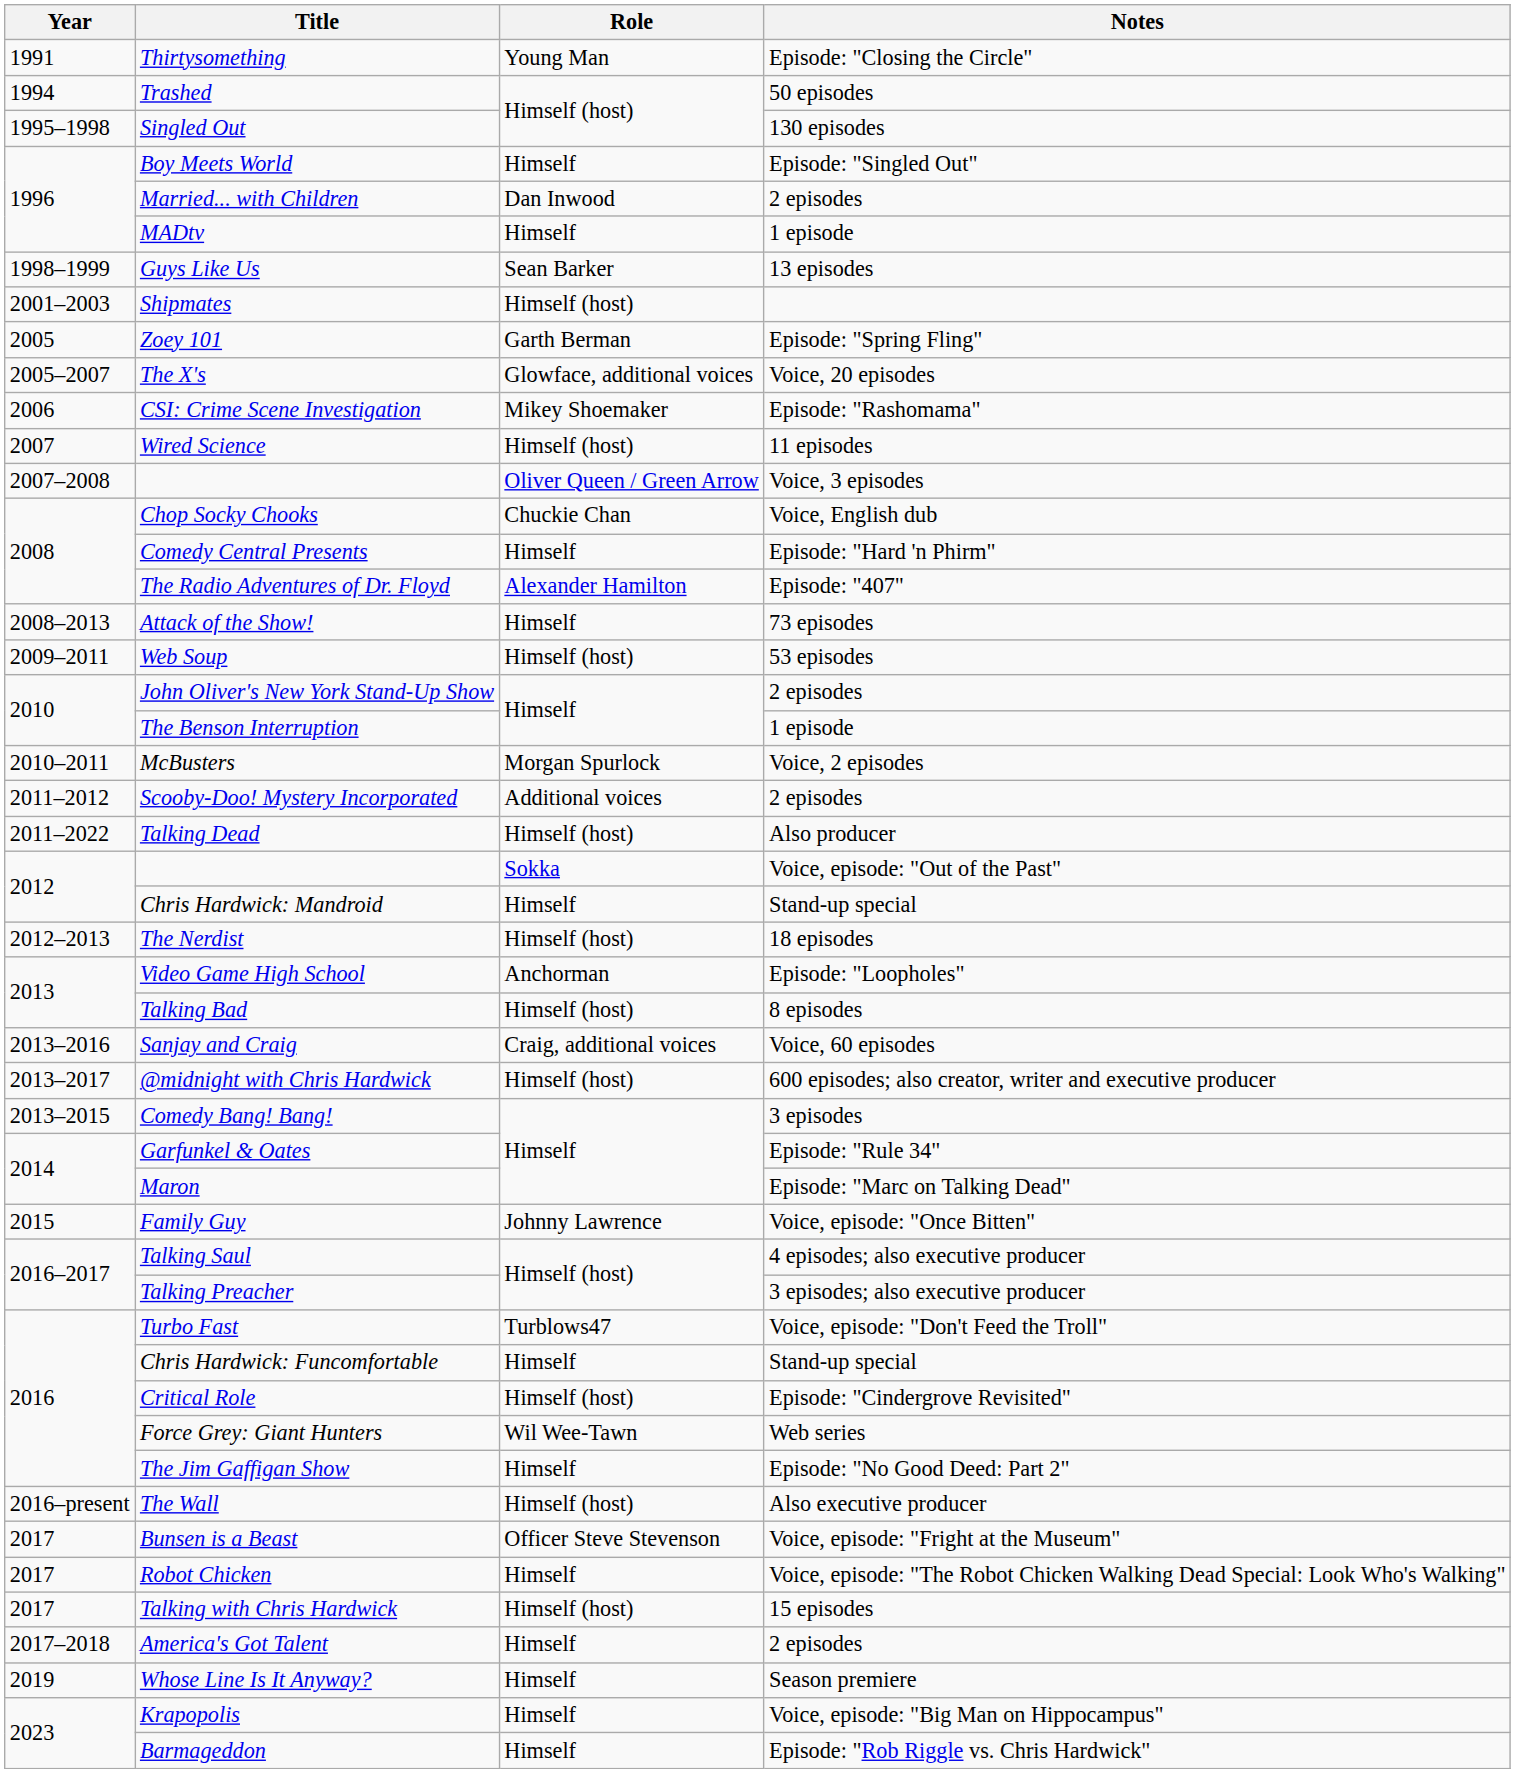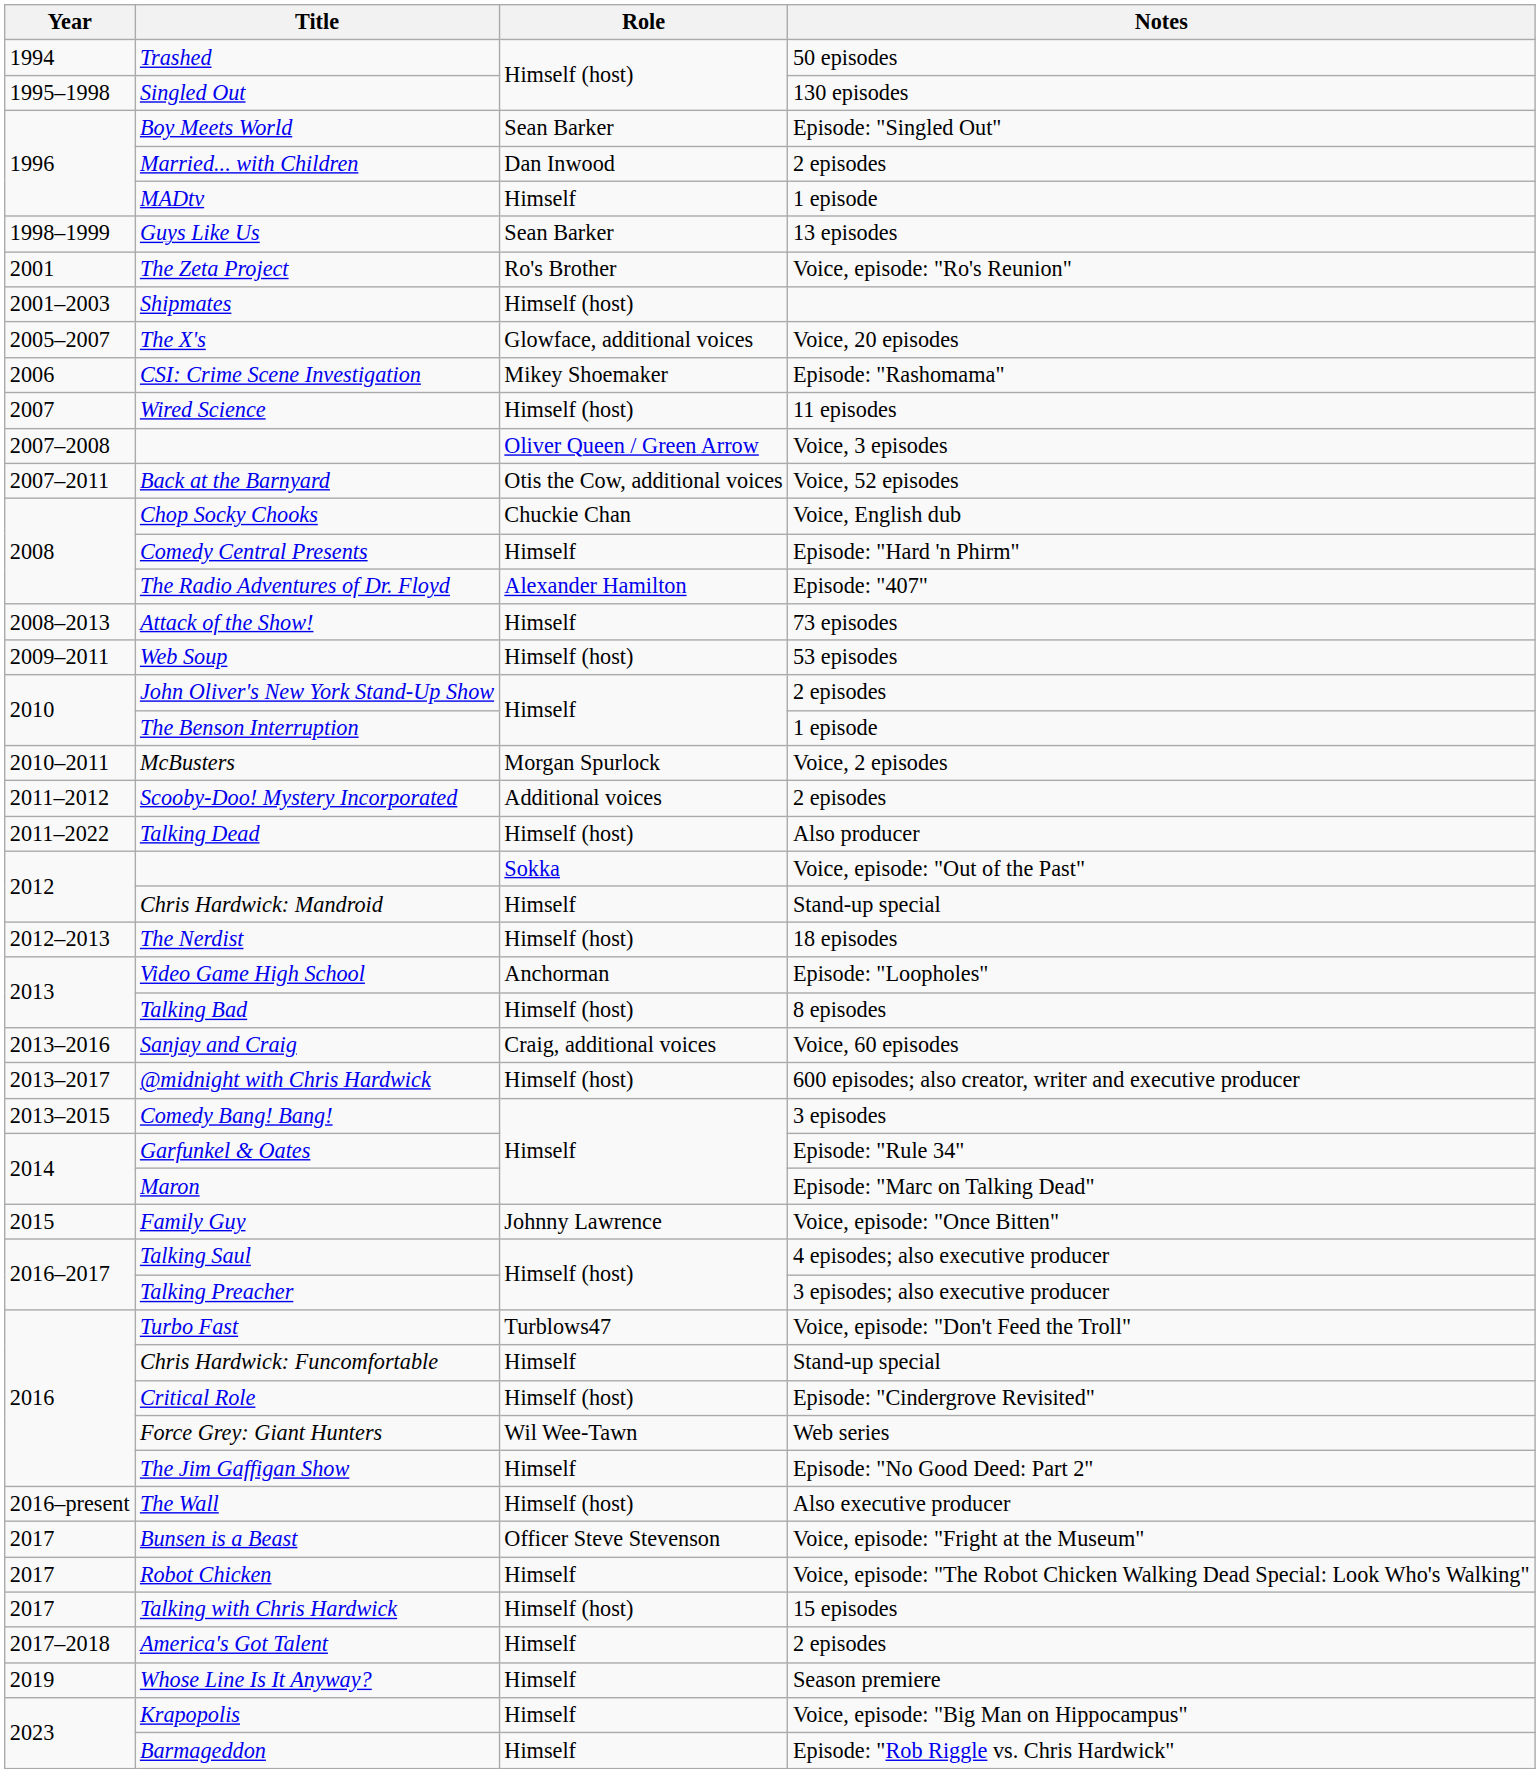- row: 1991 | Thirtysomething | Young Man | Episode: "Closing the Circle"
Boy Meets World | Role: Himself -> Sean Barker
+ row: 2001 | The Zeta Project | Ro's Brother | Voice, episode: "Ro's Reunion"
- row: 2005 | Zoey 101 | Garth Berman | Episode: "Spring Fling"
+ row: 2007–2011 | Back at the Barnyard | Otis the Cow, additional voices | Voice, 52 episodes
